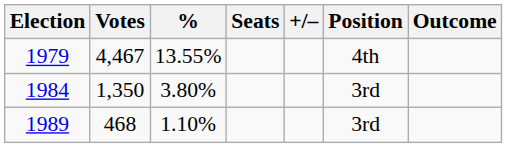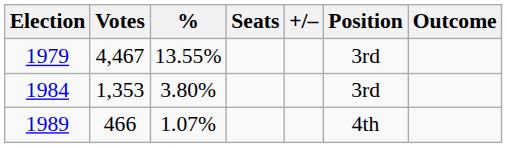1979 | Position: 4th -> 3rd
1984 | Votes: 1,350 -> 1,353
1989 | Votes: 468 -> 466
1989 | %: 1.10% -> 1.07%
1989 | Position: 3rd -> 4th
